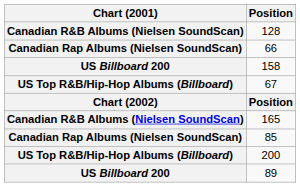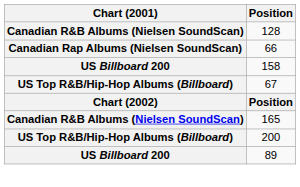- row: Canadian Rap Albums (Nielsen SoundScan) | 85
